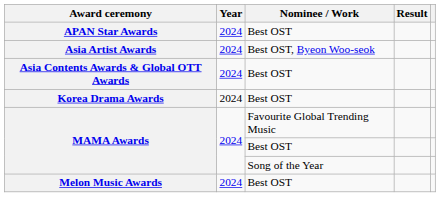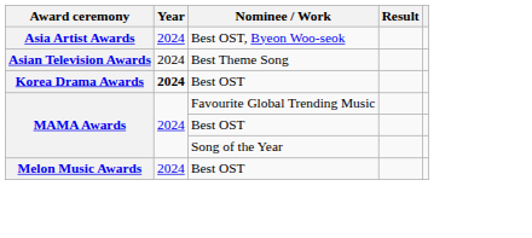- row: APAN Star Awards | 2024 | Best OST
- row: Asia Contents Awards & Global OTT Awards | 2024 | Best OST
+ row: Asian Television Awards | 2024 | Best Theme Song
Korea Drama Awards | Year: normal -> bold
